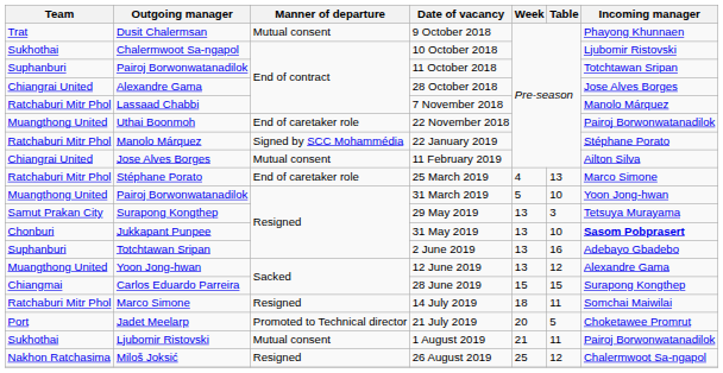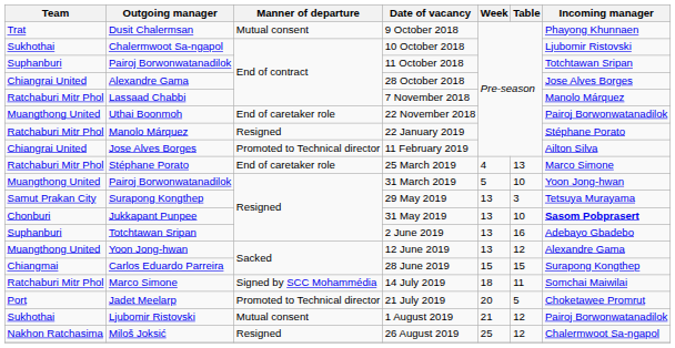22 January 2019 | Manner of departure: Signed by SCC Mohammédia -> Resigned
11 February 2019 | Manner of departure: Mutual consent -> Promoted to Technical director
14 July 2019 | Manner of departure: Resigned -> Signed by SCC Mohammédia
1 August 2019 | Table: 11 -> 12
